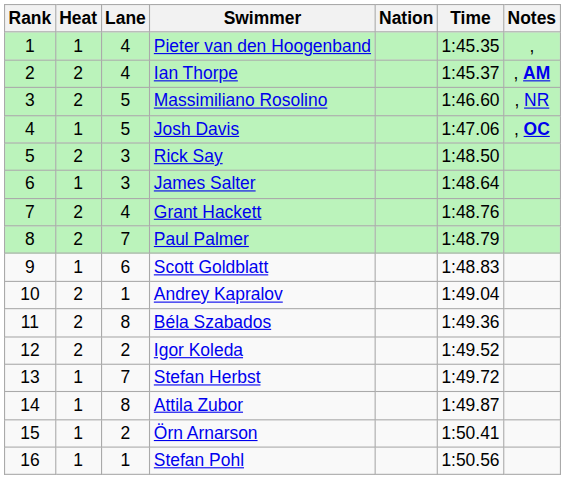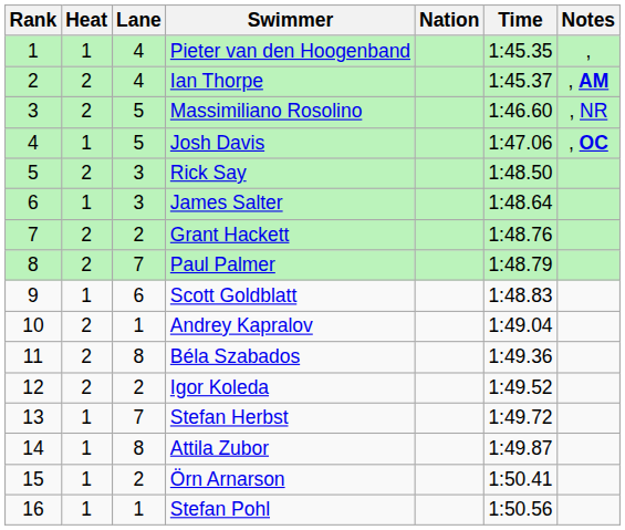Grant Hackett | Lane: 4 -> 2
